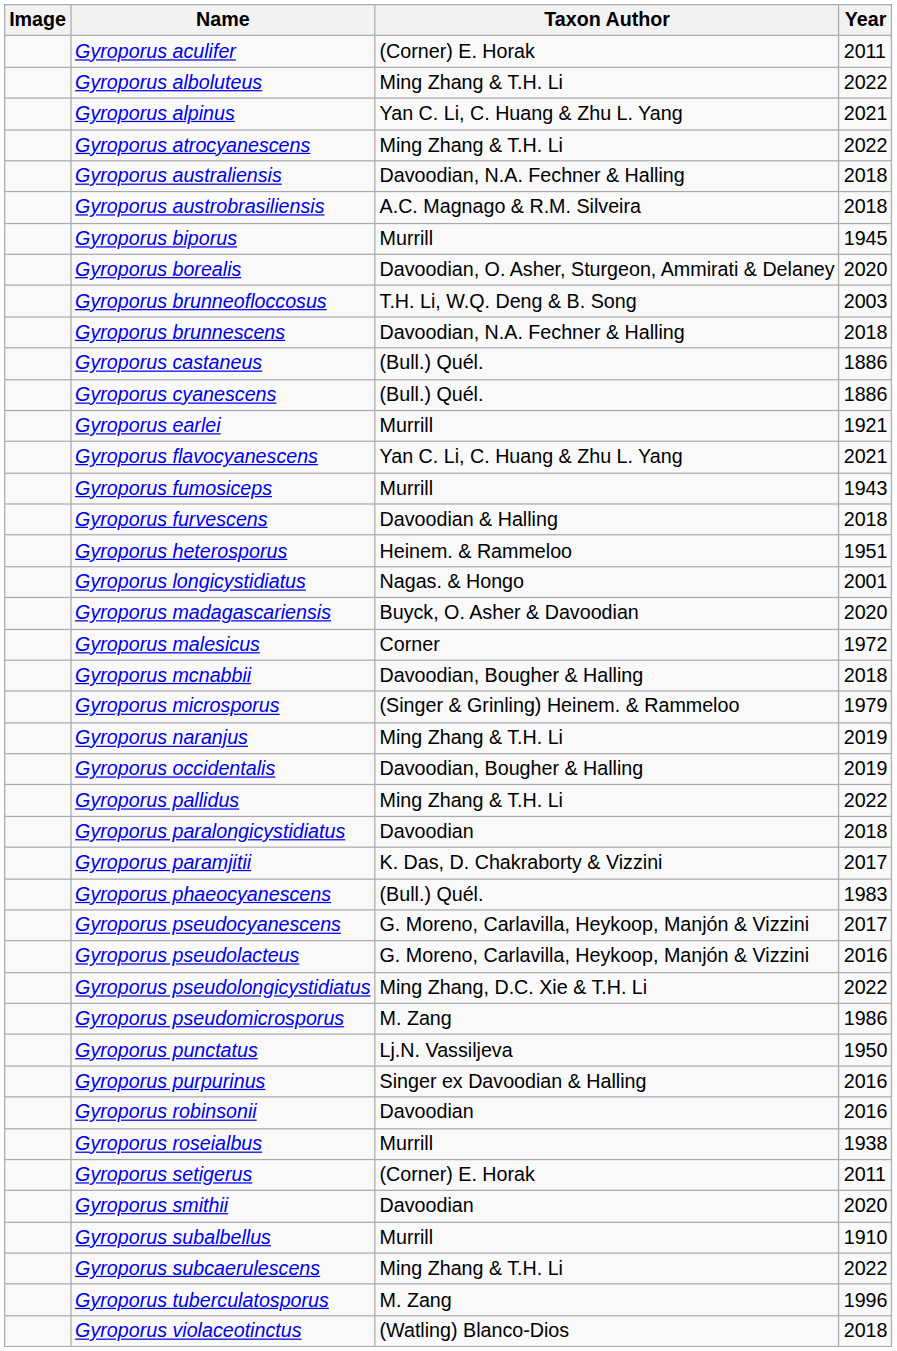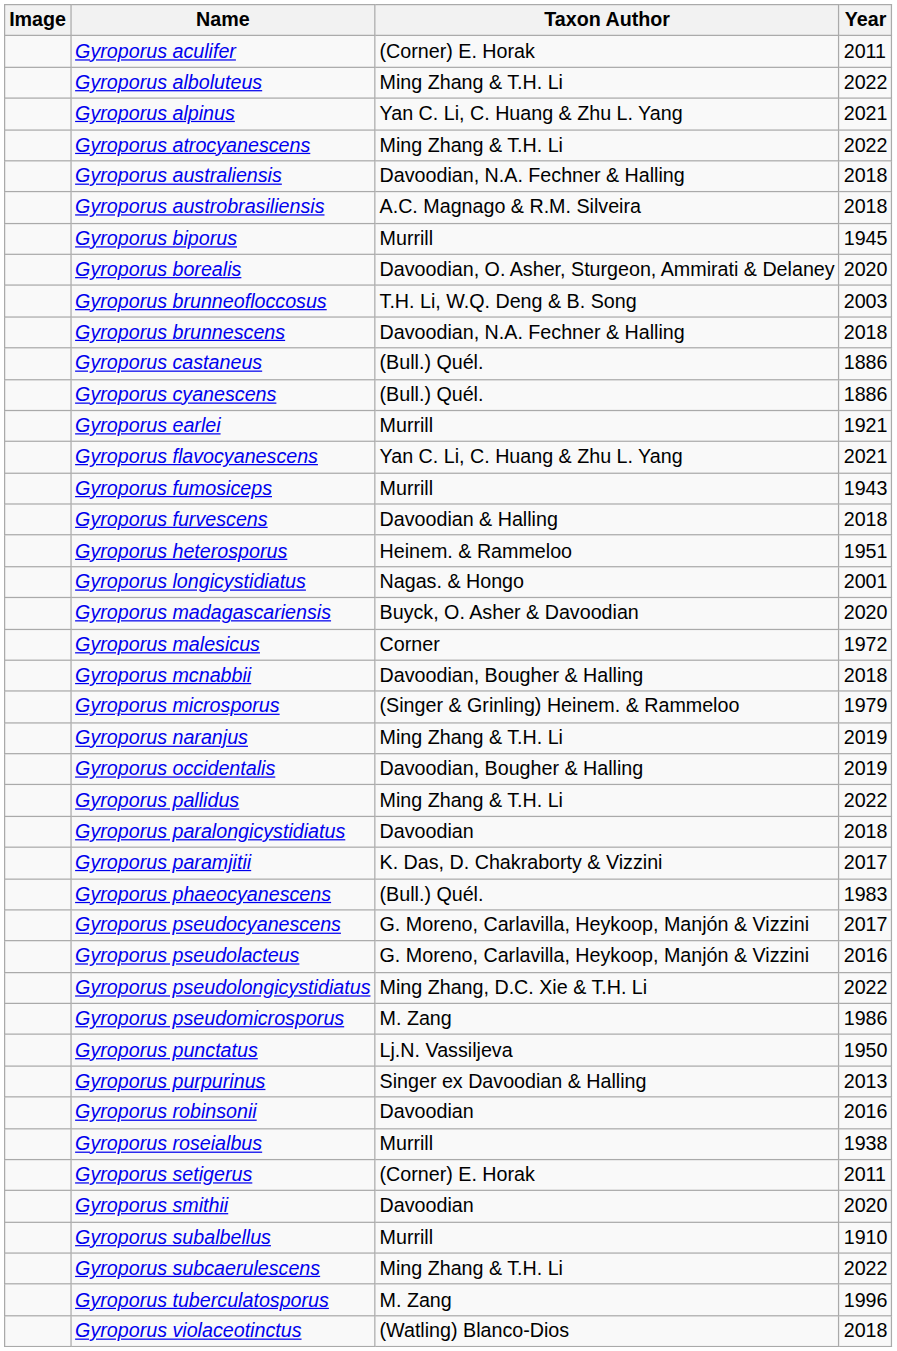Gyroporus purpurinus | Year: 2016 -> 2013
